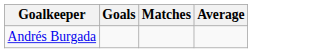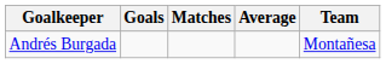+ column: Team | Montañesa
